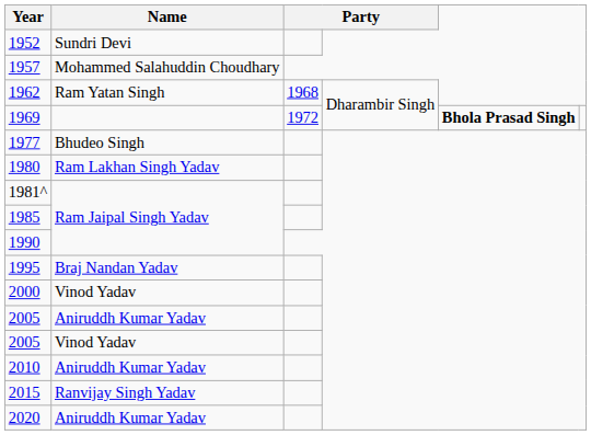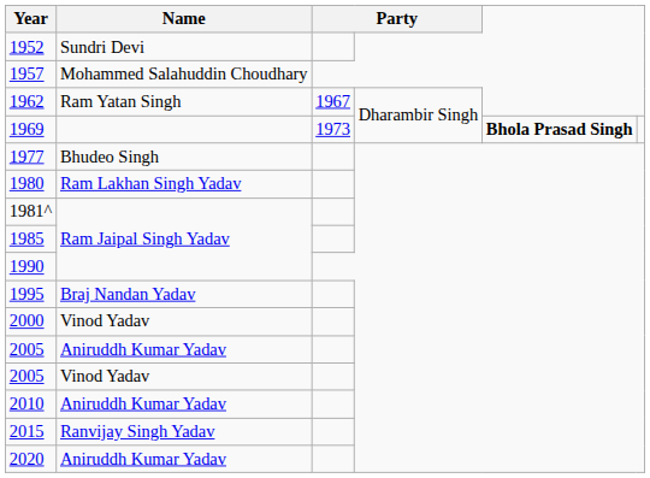1962 | column 3: 1968 -> 1967
1969 | column 3: 1972 -> 1973
